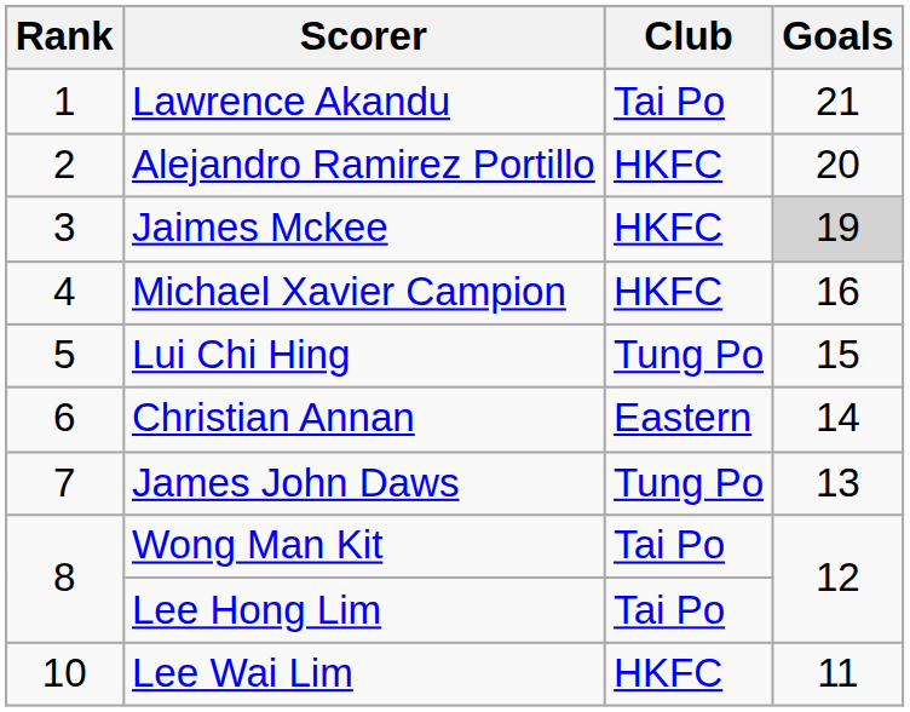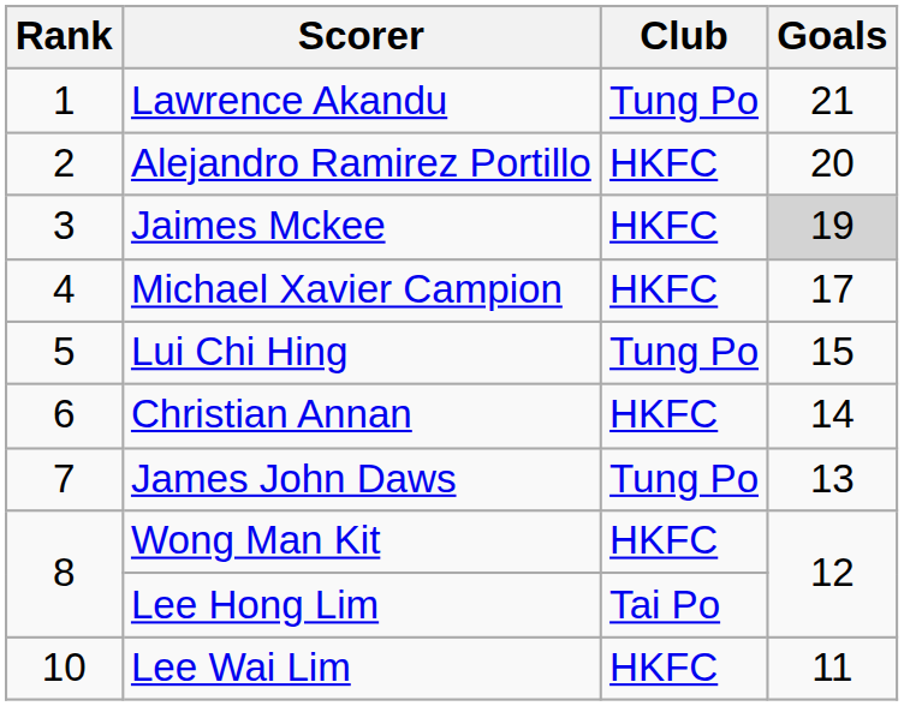Lawrence Akandu | Club: Tai Po -> Tung Po
Michael Xavier Campion | Goals: 16 -> 17
Christian Annan | Club: Eastern -> HKFC
Wong Man Kit | Club: Tai Po -> HKFC
